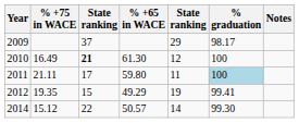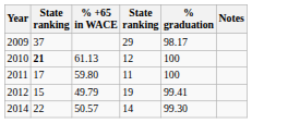- column: % +75 in WACE | 16.49 | 21.11 | 19.35 | 15.12
2010 | % +65 in WACE: 61.30 -> 61.13
2011 | % graduation: lightblue background -> no background
2012 | % +65 in WACE: 49.29 -> 49.79
